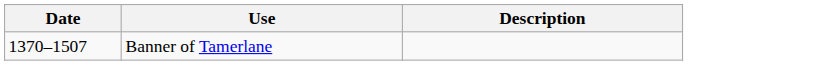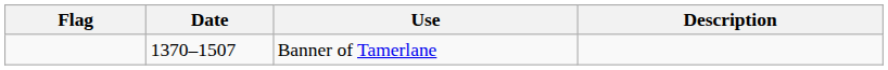+ column: Flag
